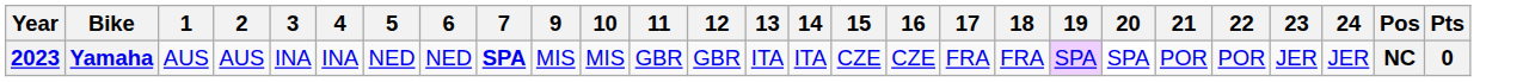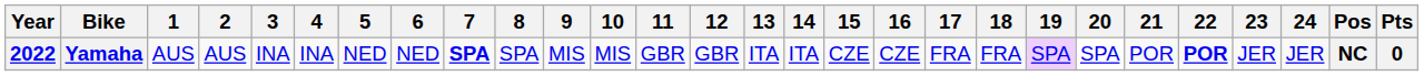+ column: 8 | SPA
Yamaha | Year: 2023 -> 2022
Yamaha | 22: normal -> bold
